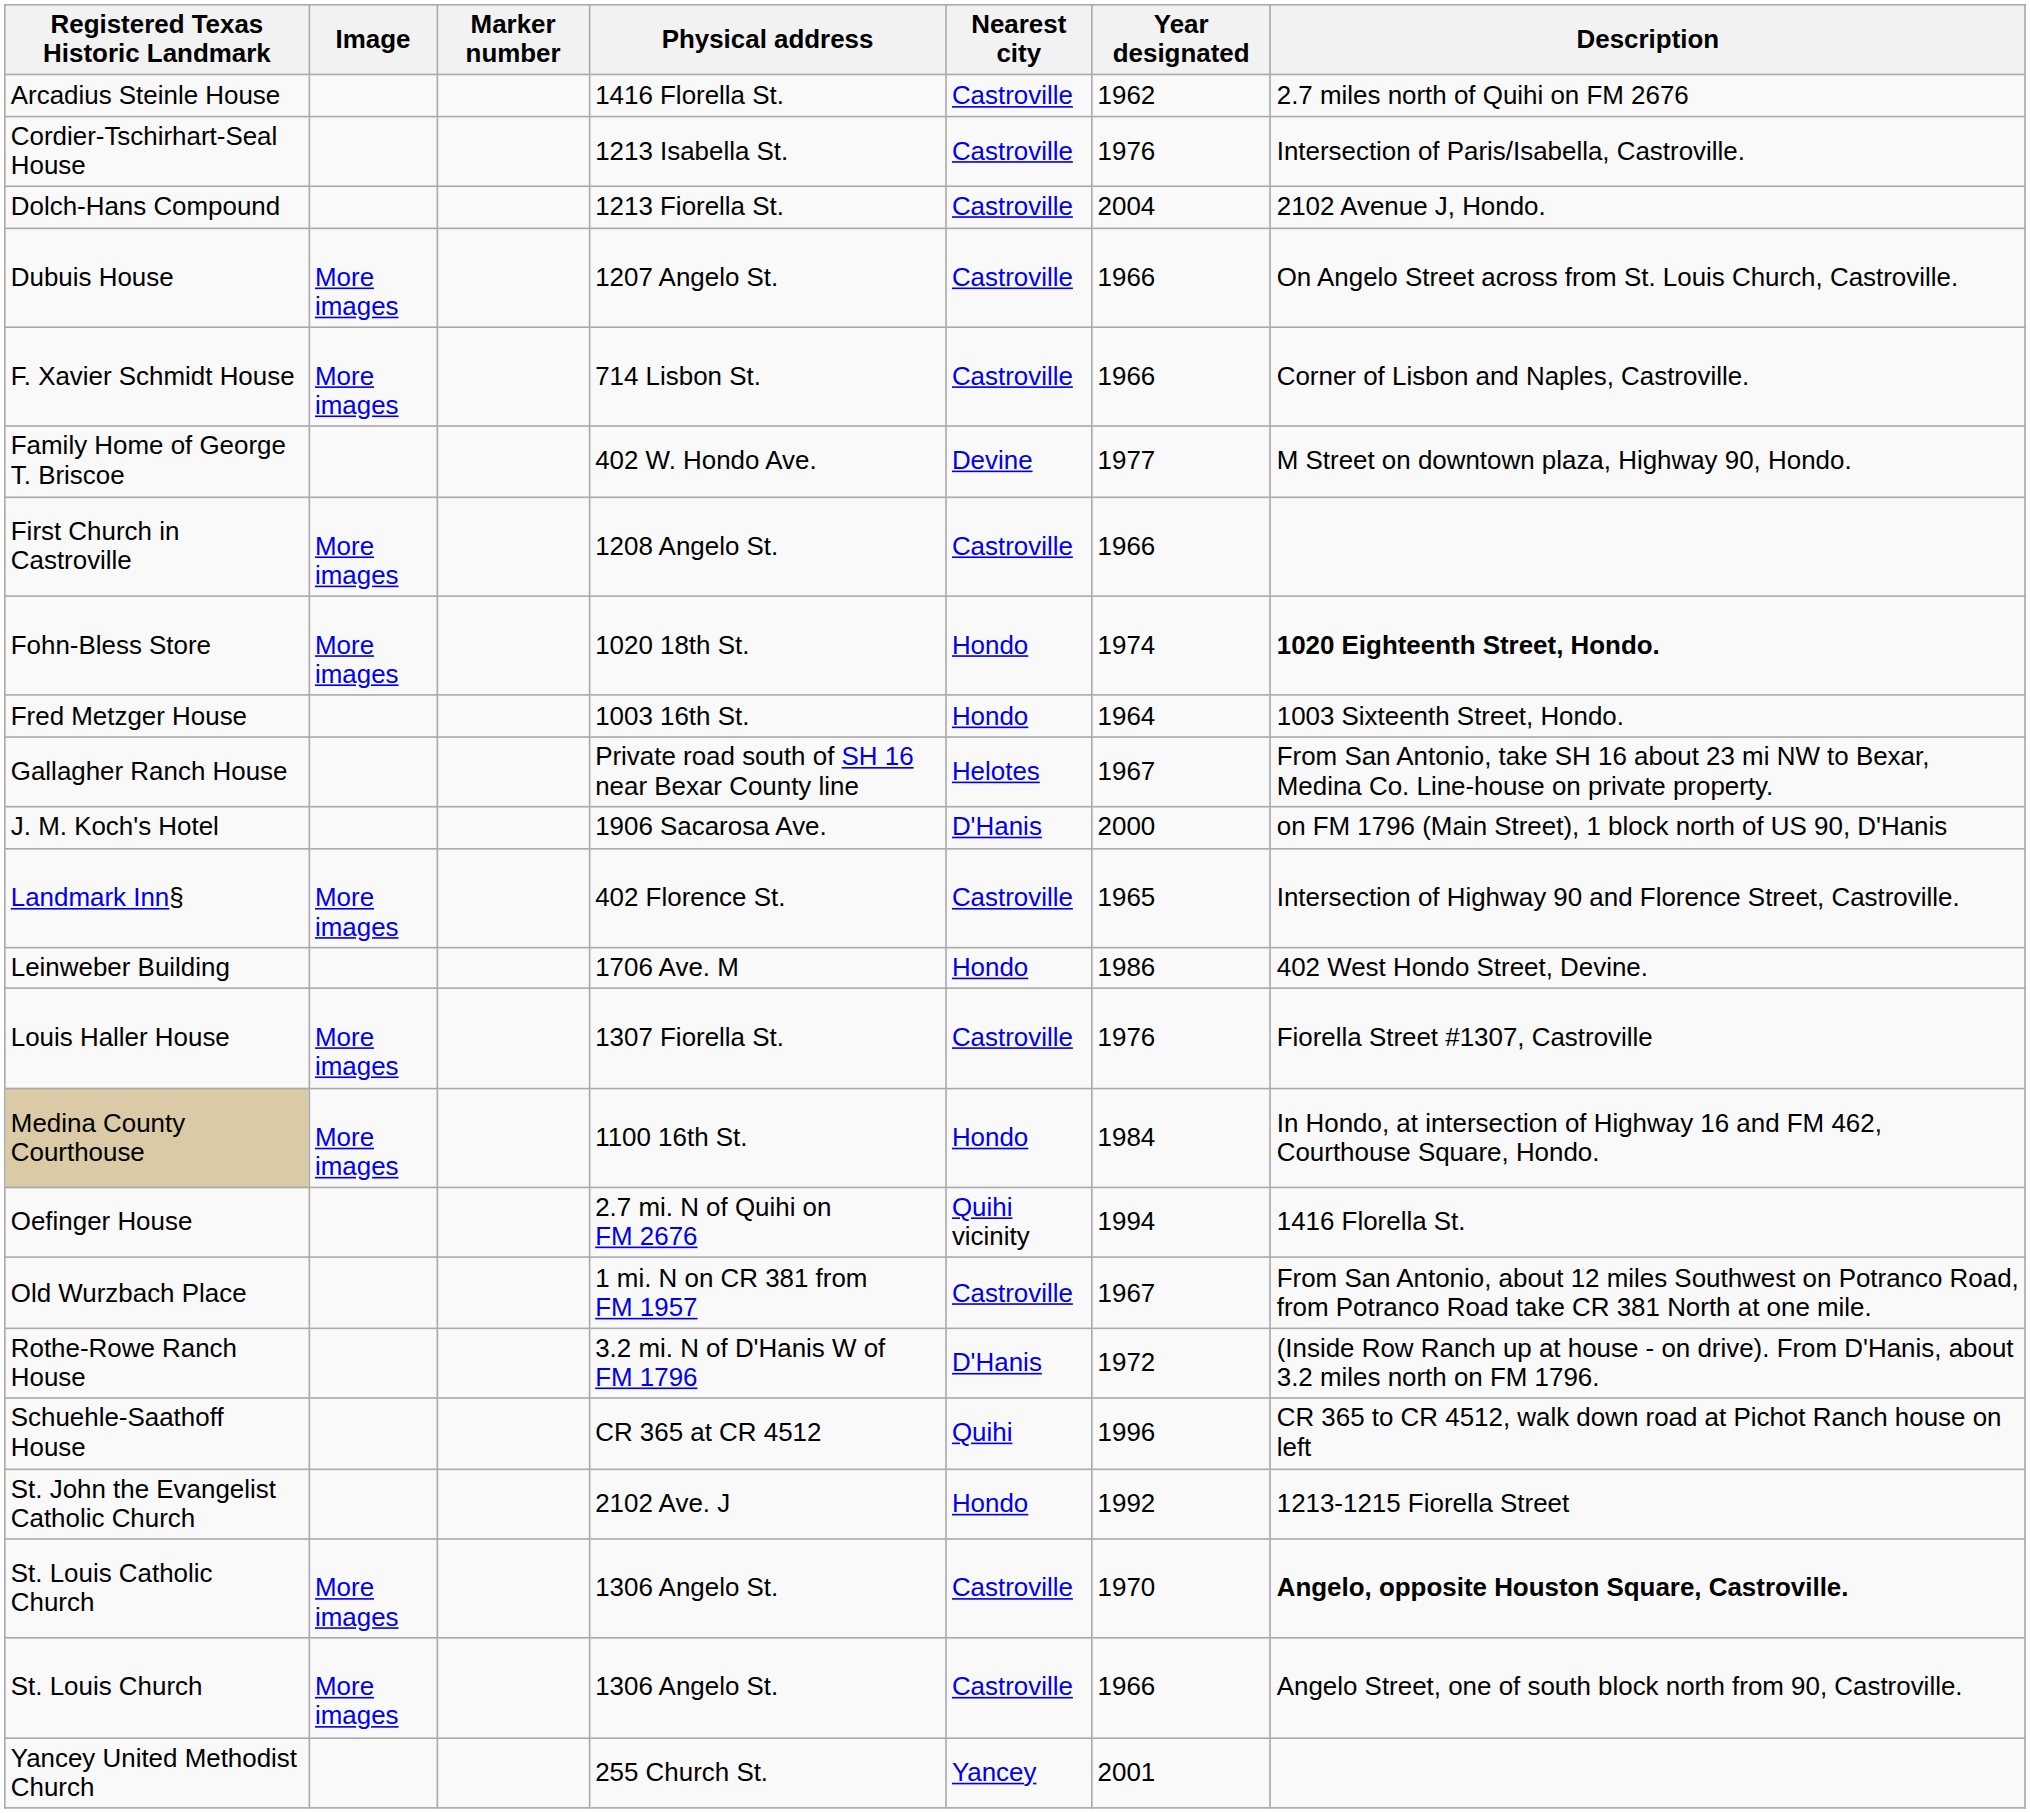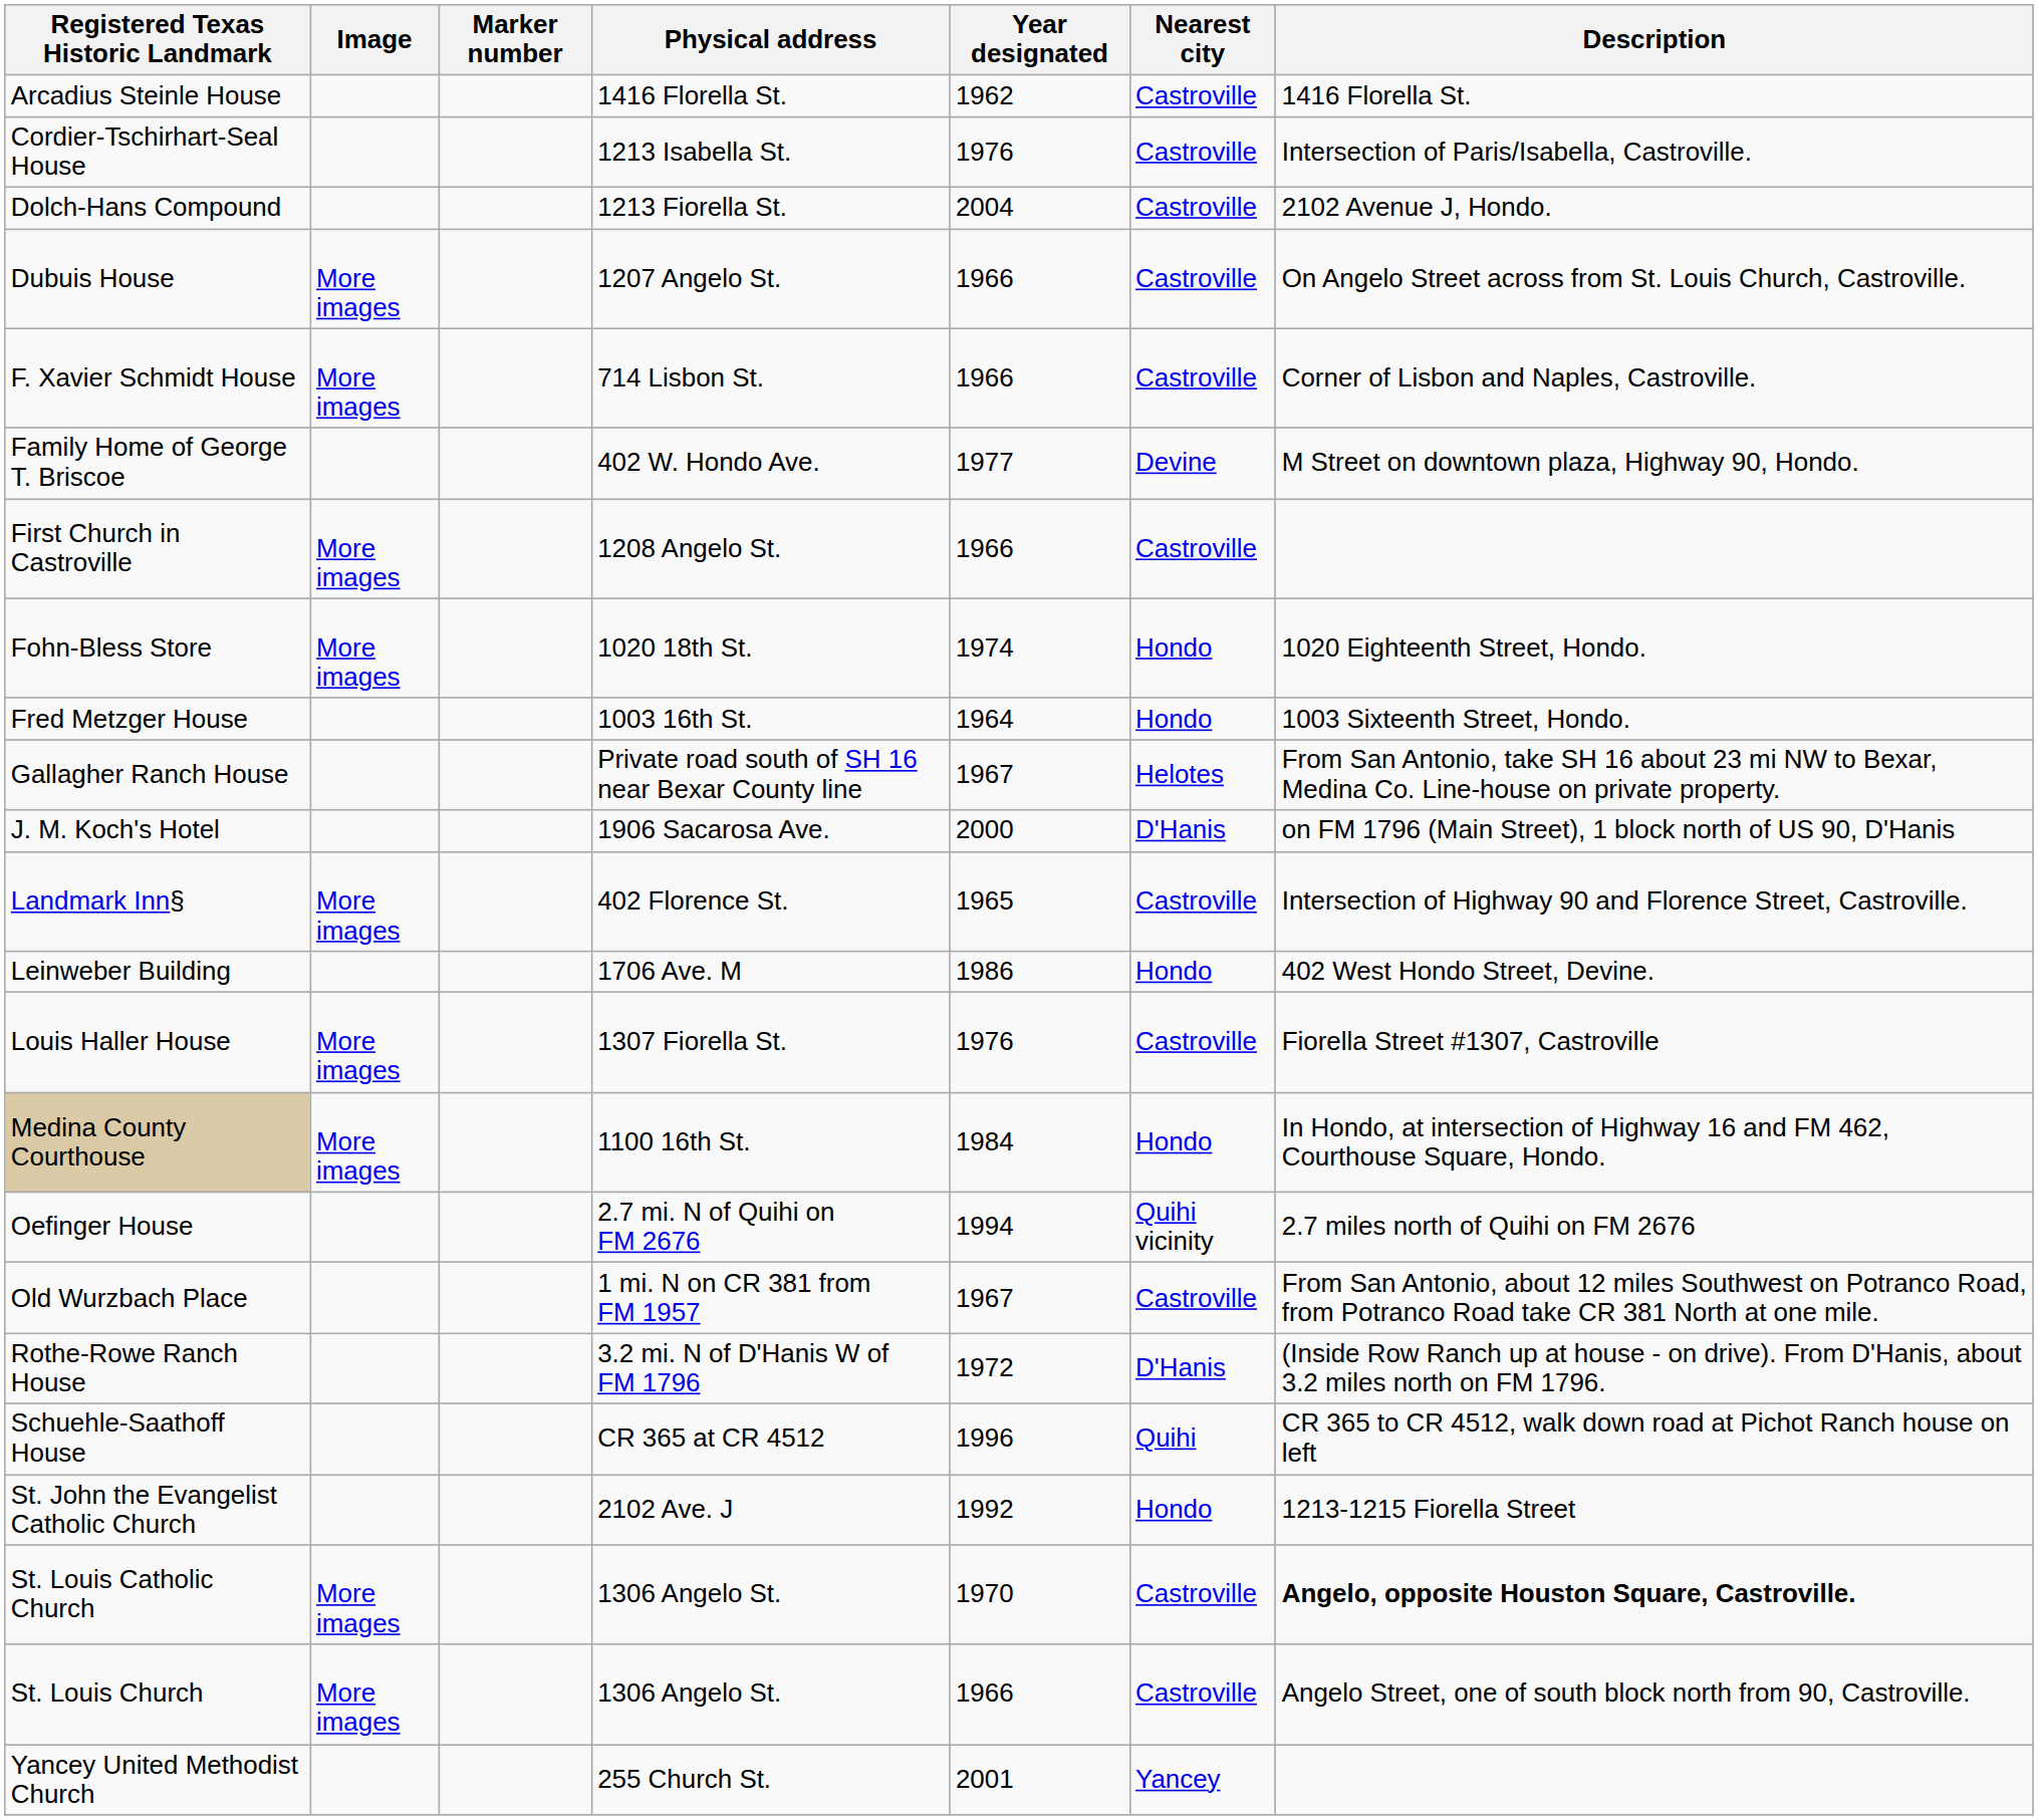columns swapped: Nearest city <-> Year designated
Arcadius Steinle House | Description: 2.7 miles north of Quihi on FM 2676 -> 1416 Florella St.
Fohn-Bless Store | Description: bold -> normal
Oefinger House | Description: 1416 Florella St. -> 2.7 miles north of Quihi on FM 2676
